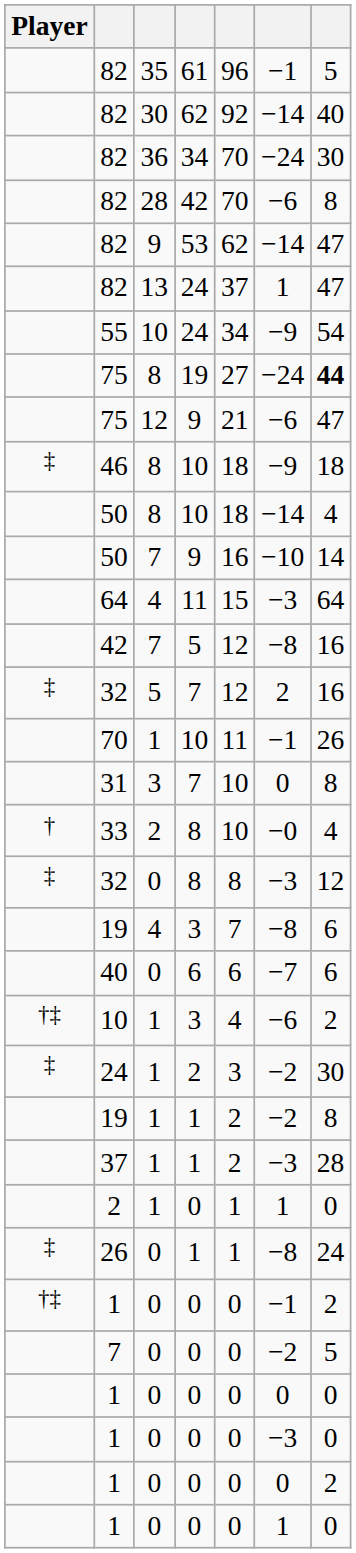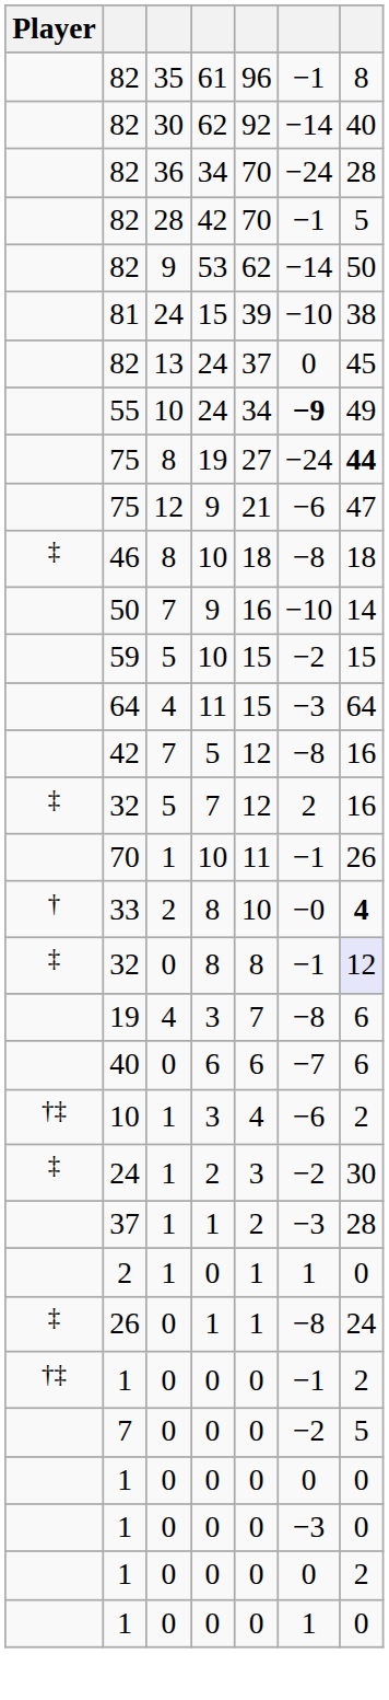82 / 61 | column 7: 5 -> 8
82 / 34 | column 7: 30 -> 28
82 / 42 | column 6: −6 -> −1
82 / 42 | column 7: 8 -> 5
82 / 53 | column 7: 47 -> 50
+ row: 81 | 24 | 15 | 39 | −10 | 38
82 / 24 | column 6: 1 -> 0
82 / 24 | column 7: 47 -> 45
55 | column 6: normal -> bold
55 | column 7: 54 -> 49
46 | column 6: −9 -> −8
- row: 50 | 8 | 10 | 18 | −14 | 4
+ row: 59 | 5 | 10 | 15 | −2 | 15
- row: 31 | 3 | 7 | 10 | 0 | 8
33 | column 7: normal -> bold
32 / 8 | column 6: −3 -> −1
32 / 8 | column 7: no background -> lavender background
- row: 19 | 1 | 1 | 2 | −2 | 8
